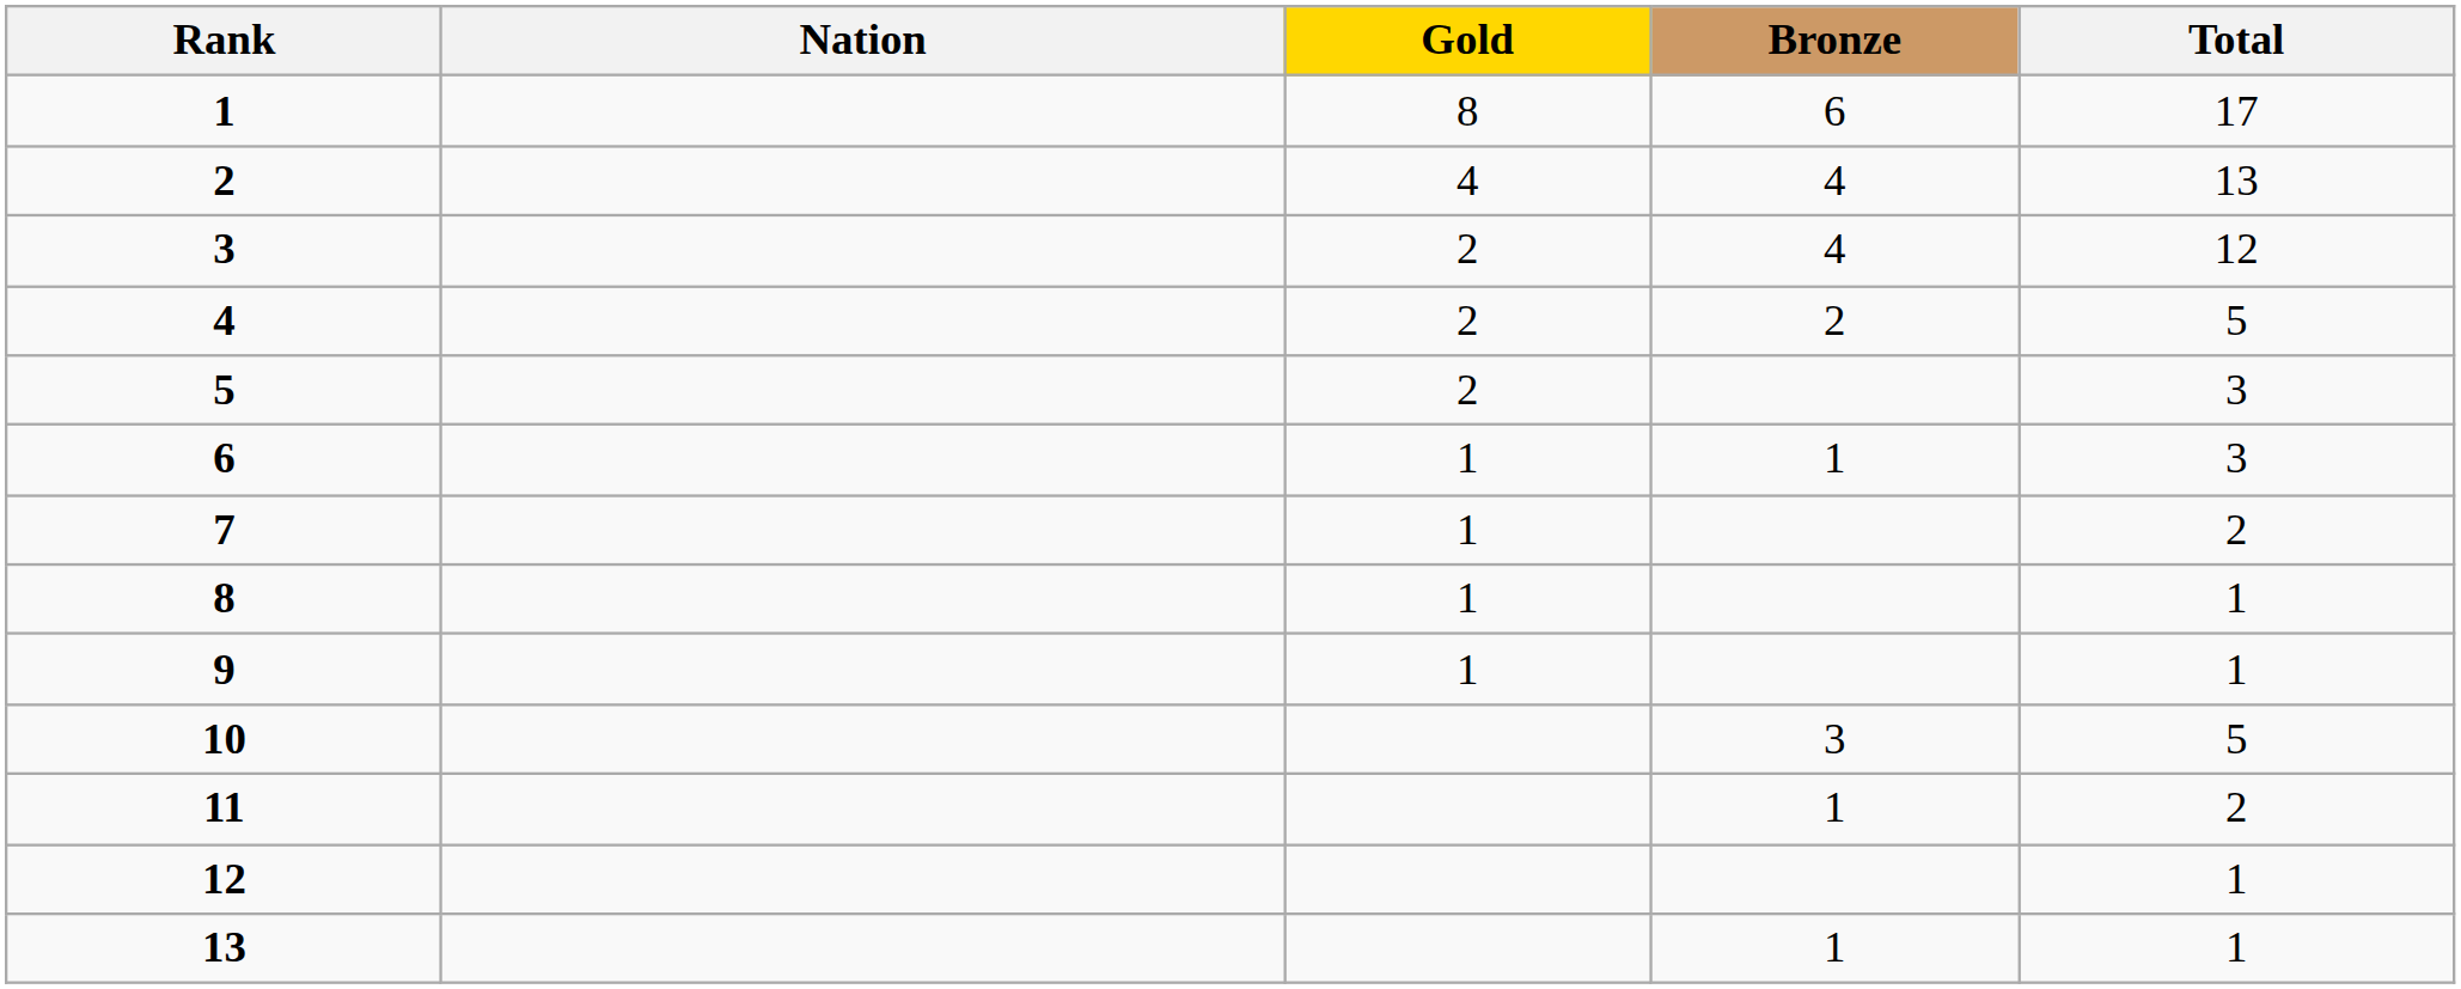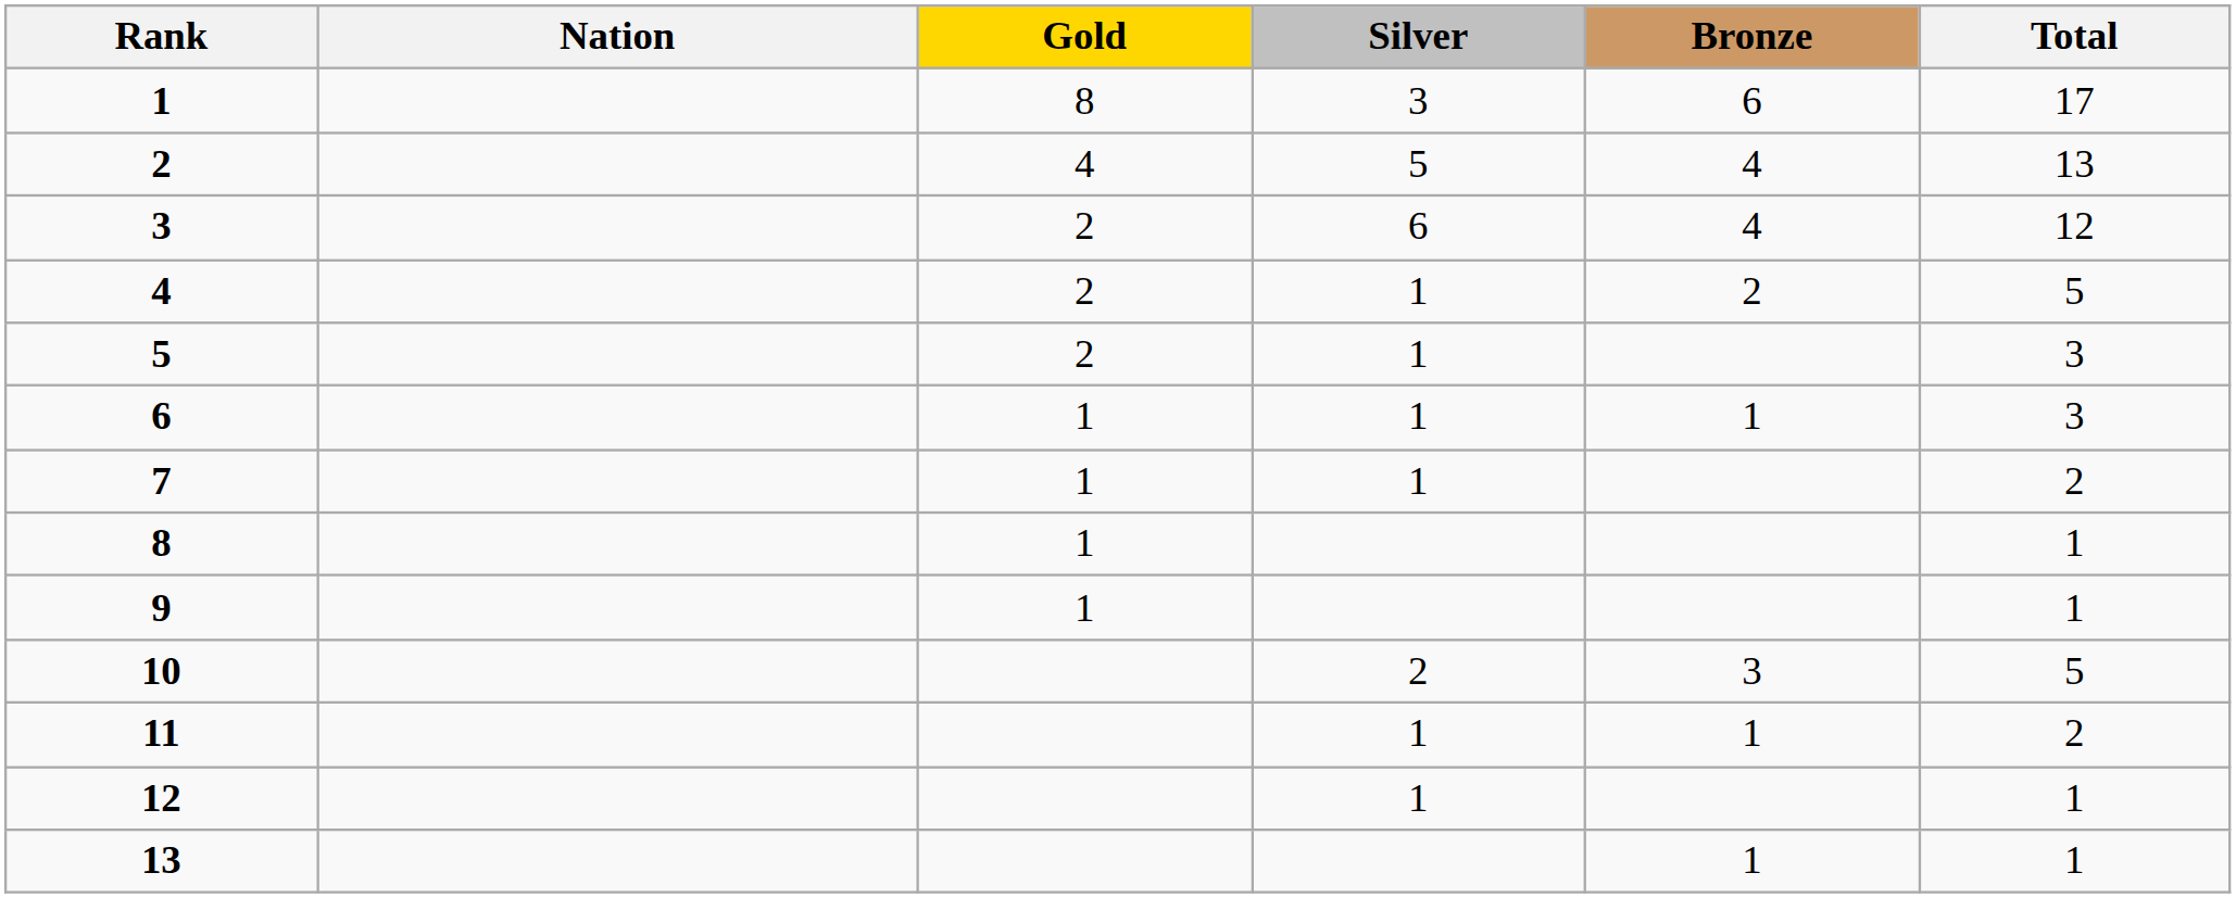+ column: Silver | 3 | 5 | 6 | 1 | 1 | 1 | 1 | 2 | 1 | 1
